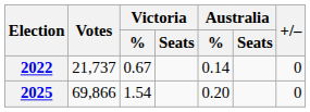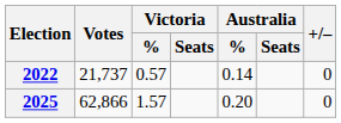2022 | Victoria / %: 0.67 -> 0.57
2025 | Votes: 69,866 -> 62,866
2025 | Victoria / %: 1.54 -> 1.57
